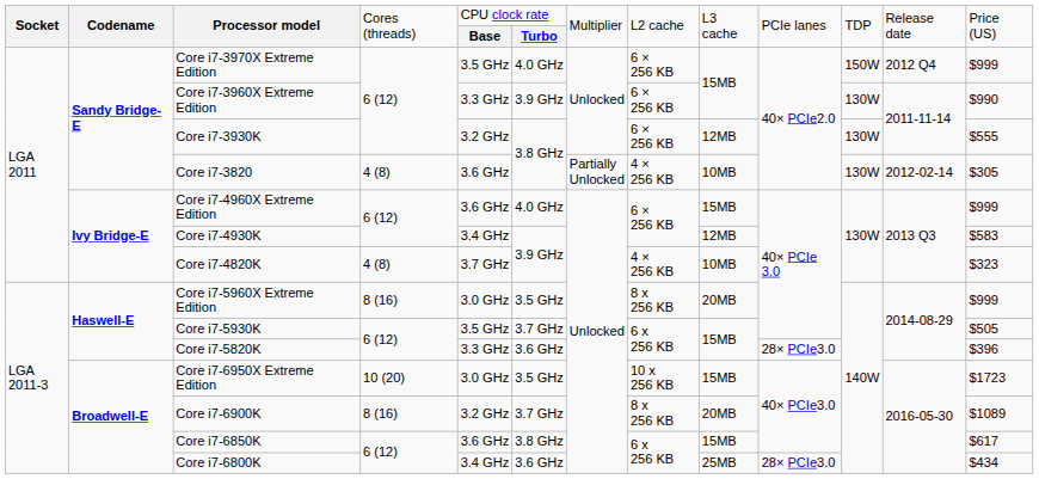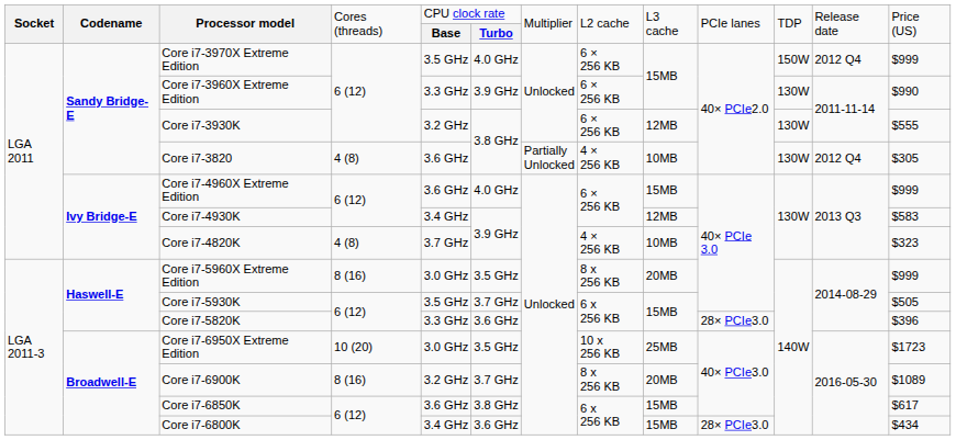Core i7-3820 | column 12: 2012-02-14 -> 2012 Q4
Core i7-6950X Extreme Edition | column 9: 15MB -> 25MB
Core i7-6800K | column 9: 25MB -> 15MB
